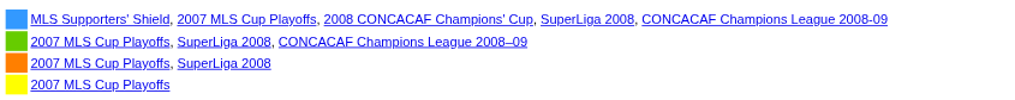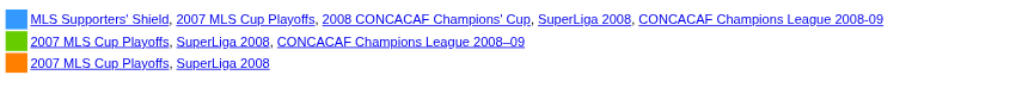- row: 2007 MLS Cup Playoffs
